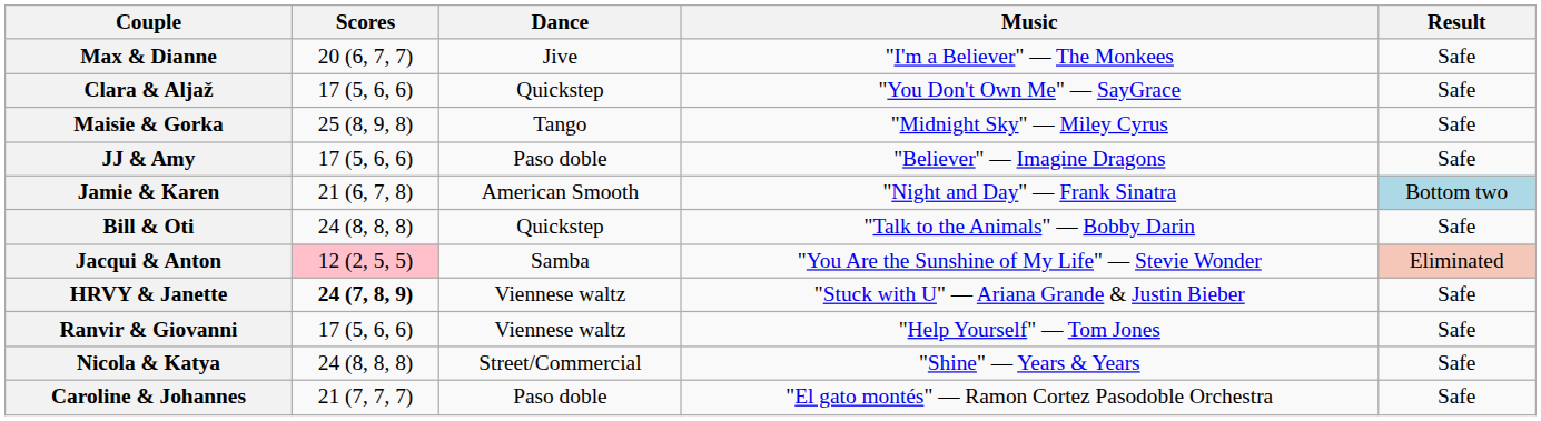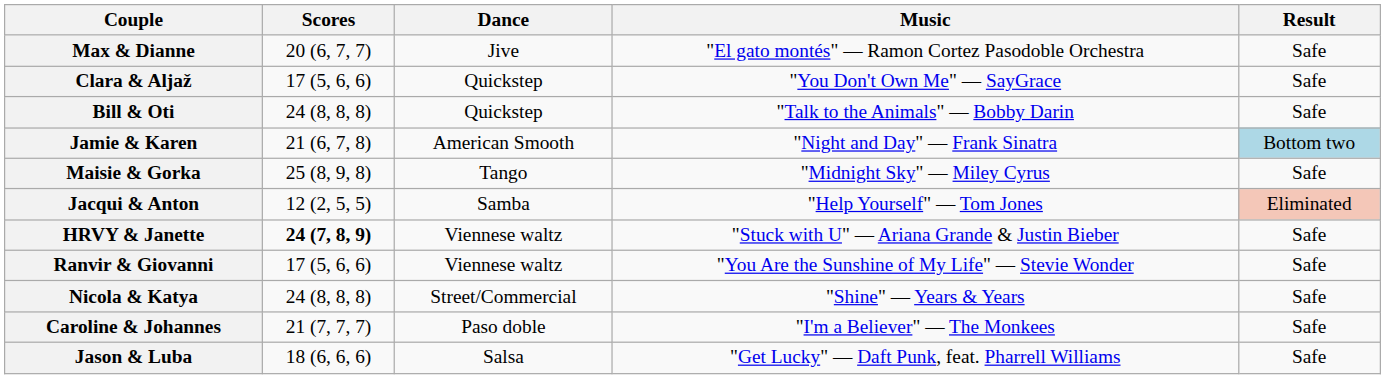Max & Dianne | Music: "I'm a Believer" — The Monkees -> "El gato montés" — Ramon Cortez Pasodoble Orchestra
rows swapped: Bill & Oti <-> Maisie & Gorka
- row: JJ & Amy | 17 (5, 6, 6) | Paso doble | "Believer" — Imagine Dragons | Safe
Jacqui & Anton | Scores: pink background -> no background
Jacqui & Anton | Music: "You Are the Sunshine of My Life" — Stevie Wonder -> "Help Yourself" — Tom Jones
Ranvir & Giovanni | Music: "Help Yourself" — Tom Jones -> "You Are the Sunshine of My Life" — Stevie Wonder
Caroline & Johannes | Music: "El gato montés" — Ramon Cortez Pasodoble Orchestra -> "I'm a Believer" — The Monkees
+ row: Jason & Luba | 18 (6, 6, 6) | Salsa | "Get Lucky" — Daft Punk, feat. Pharrell Williams | Safe
